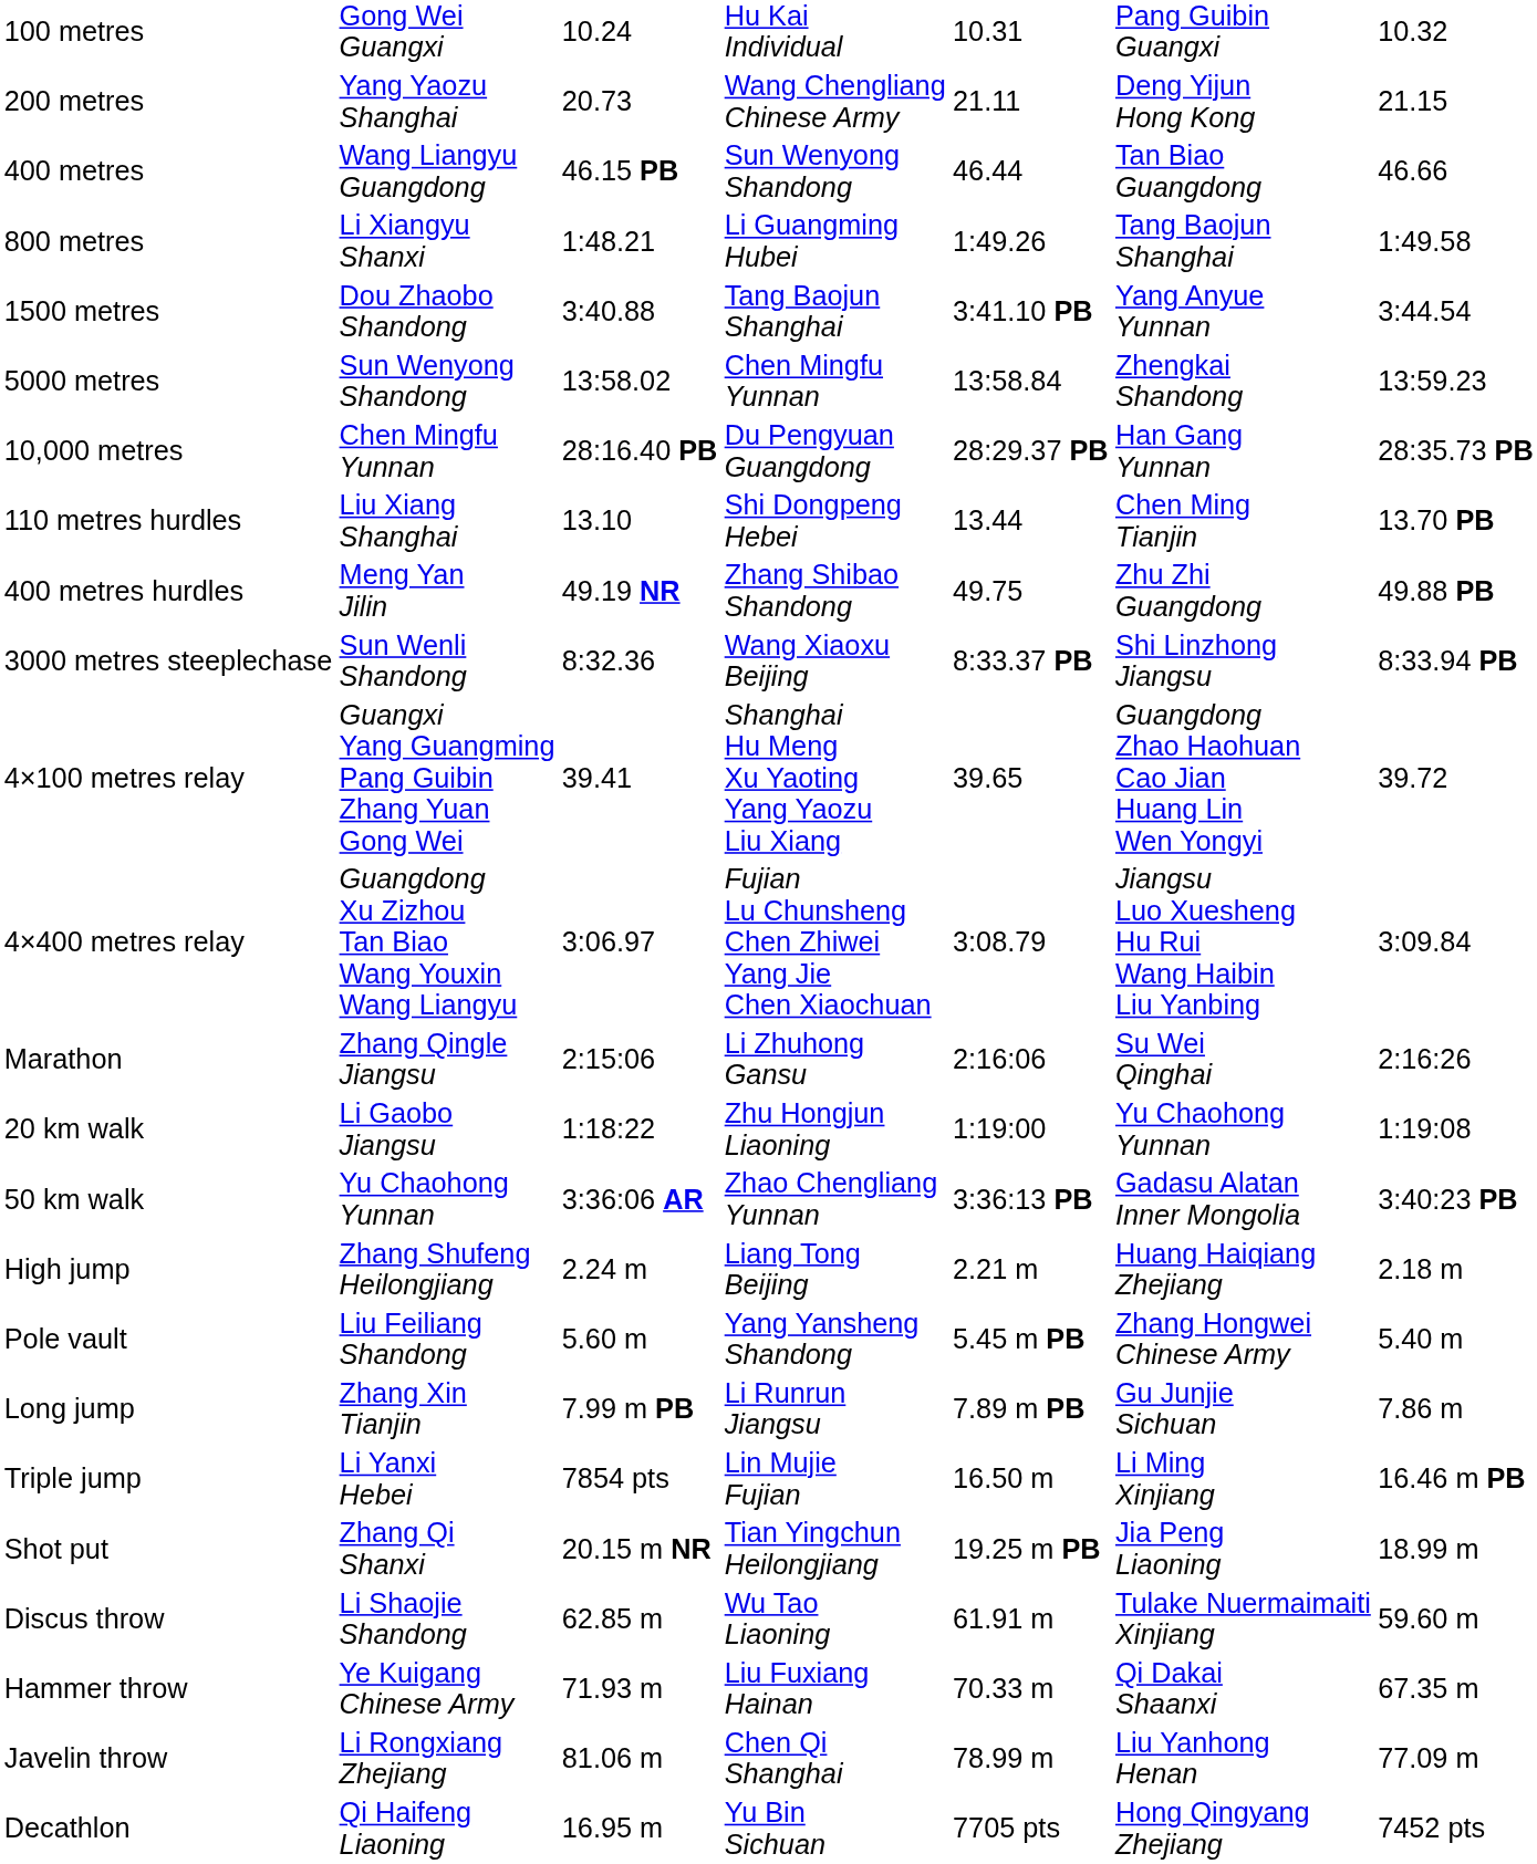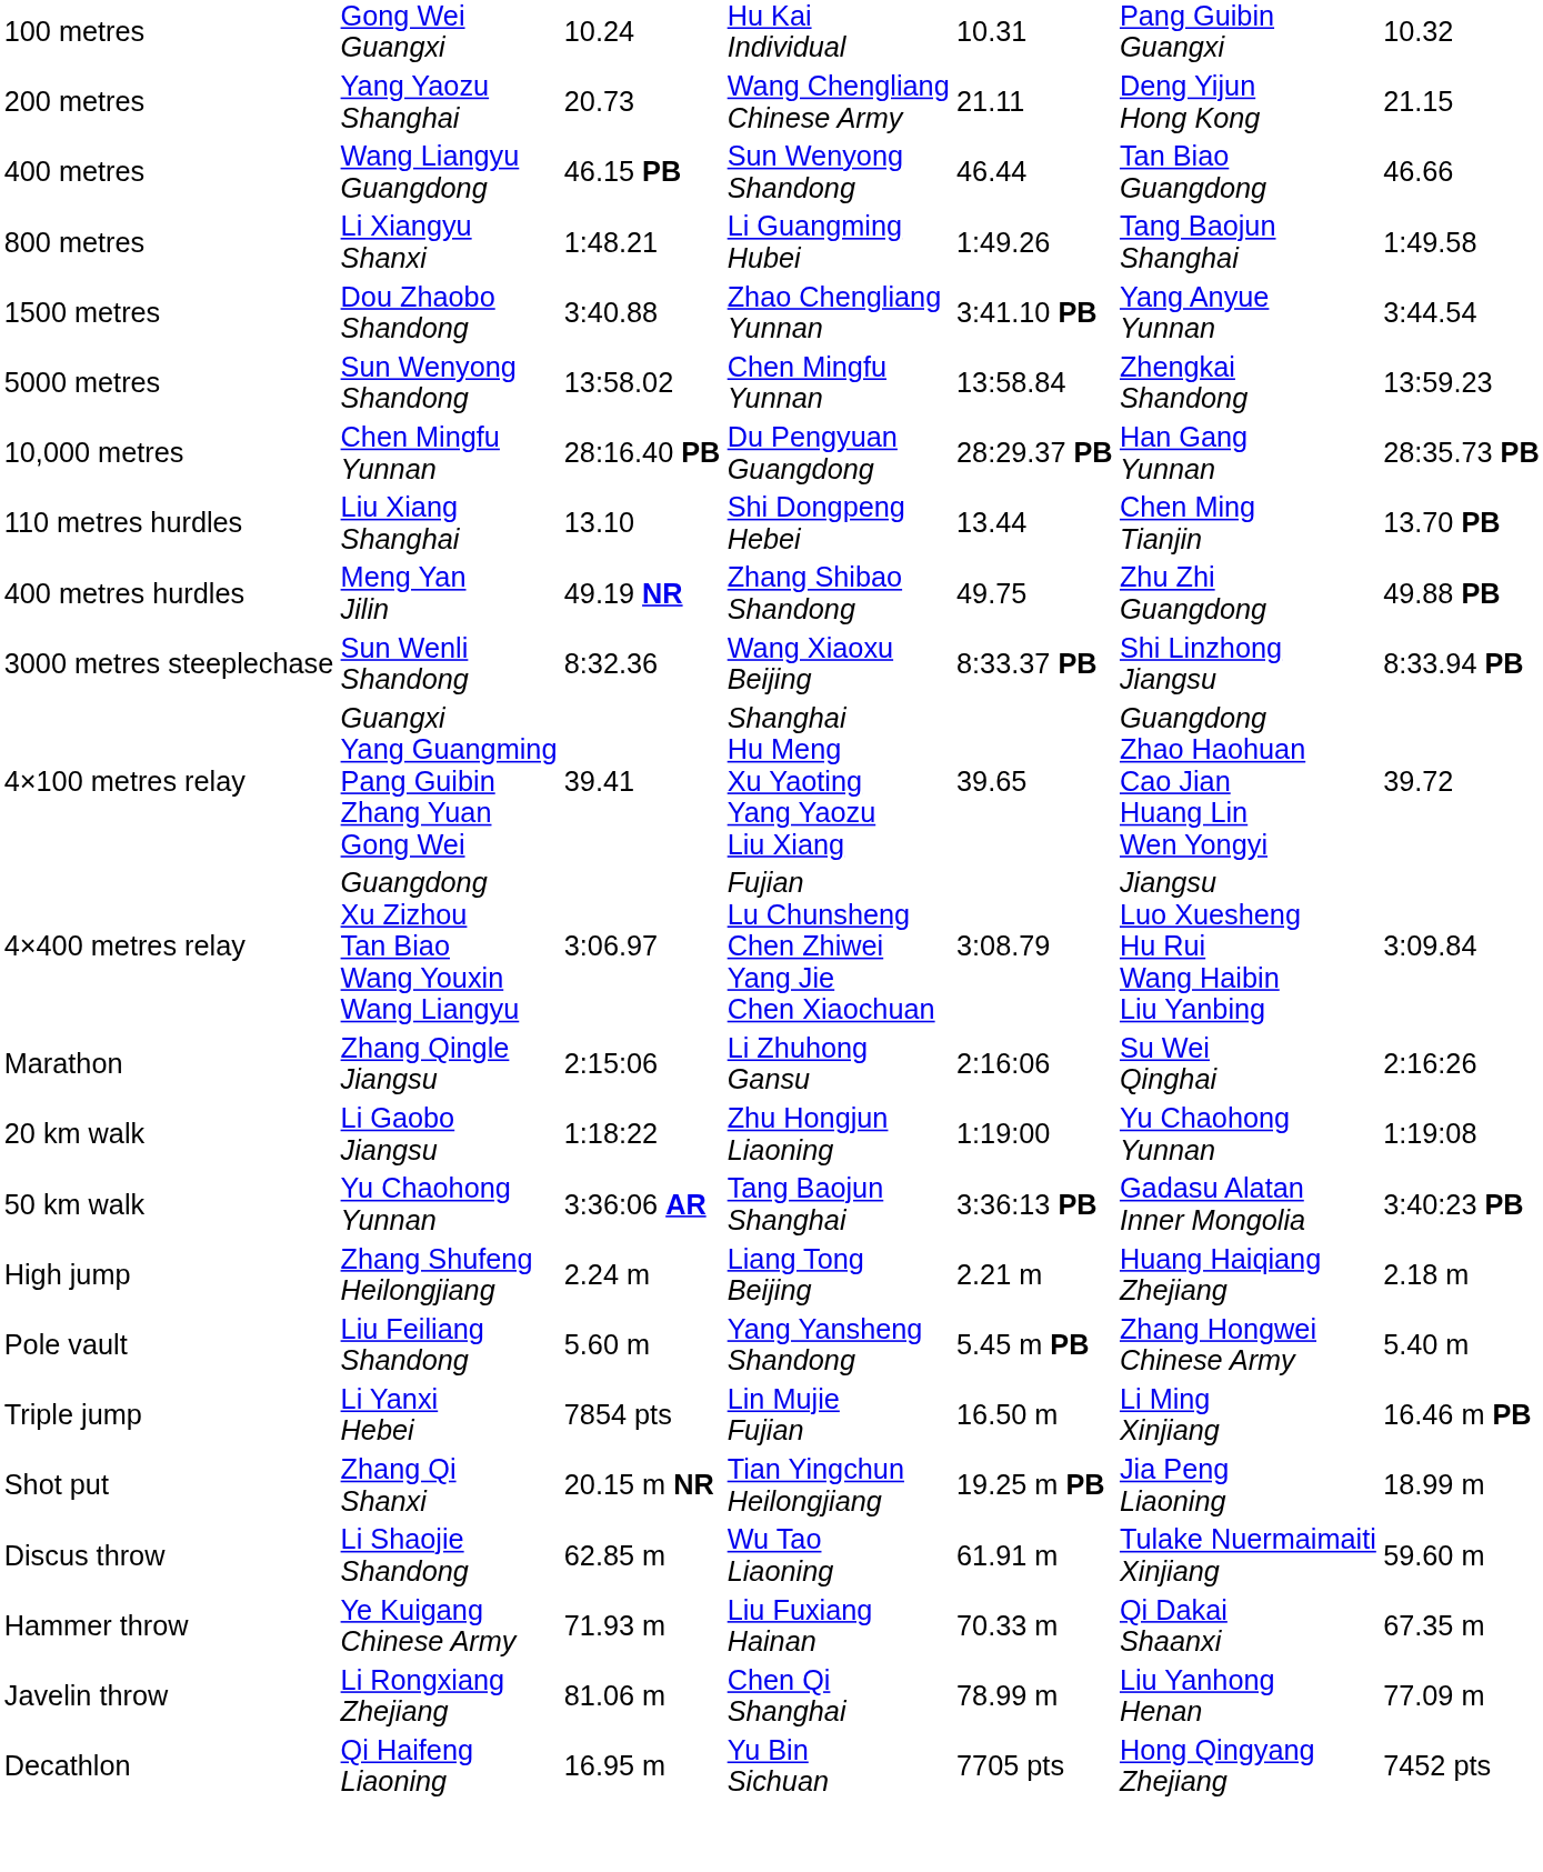1500 metres | column 4: Tang Baojun Shanghai -> Zhao Chengliang Yunnan
50 km walk | column 4: Zhao Chengliang Yunnan -> Tang Baojun Shanghai
- row: Long jump | Zhang Xin Tianjin | 7.99 m PB | Li Runrun Jiangsu | 7.89 m PB | Gu Junjie Sichuan | 7.86 m
